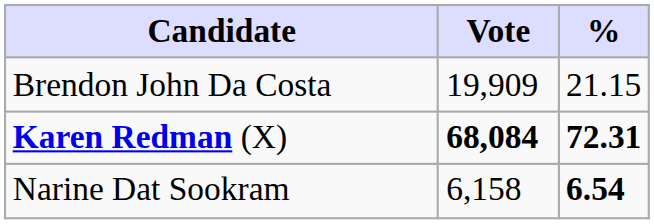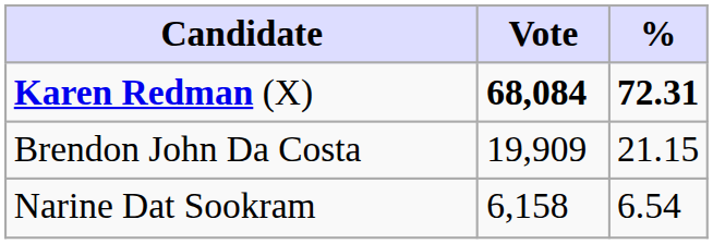rows swapped: Karen Redman (X) <-> Brendon John Da Costa
Narine Dat Sookram | %: bold -> normal
